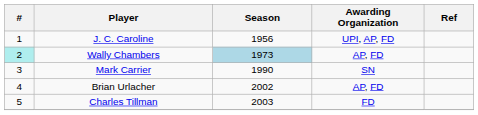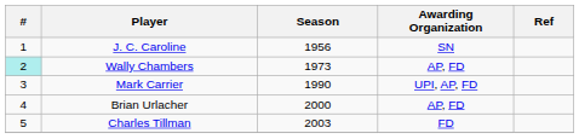J. C. Caroline | Awarding Organization: UPI, AP, FD -> SN
Wally Chambers | Season: lightblue background -> no background
Mark Carrier | Awarding Organization: SN -> UPI, AP, FD
Brian Urlacher | Season: 2002 -> 2000
